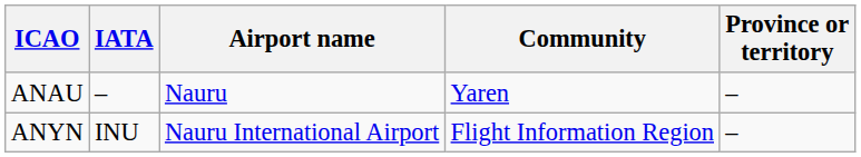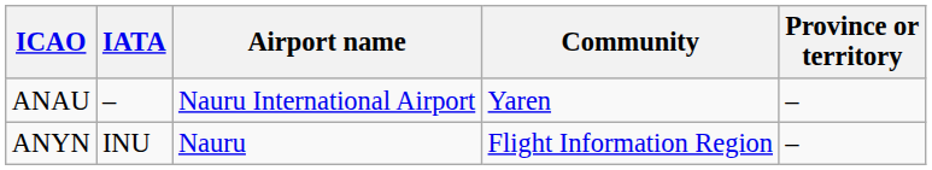ANAU | Airport name: Nauru -> Nauru International Airport
ANYN | Airport name: Nauru International Airport -> Nauru
